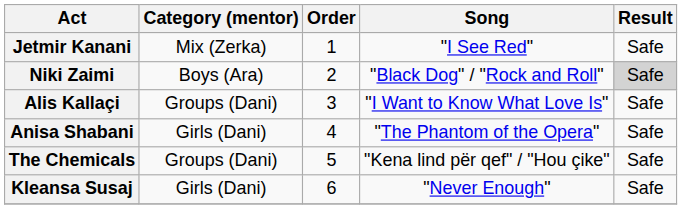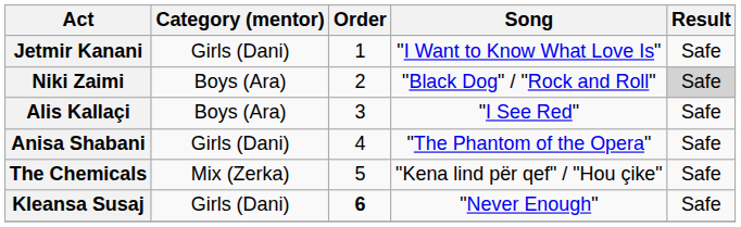Jetmir Kanani | Category (mentor): Mix (Zerka) -> Girls (Dani)
Jetmir Kanani | Song: "I See Red" -> "I Want to Know What Love Is"
Alis Kallaçi | Category (mentor): Groups (Dani) -> Boys (Ara)
Alis Kallaçi | Song: "I Want to Know What Love Is" -> "I See Red"
The Chemicals | Category (mentor): Groups (Dani) -> Mix (Zerka)
Kleansa Susaj | Order: normal -> bold
